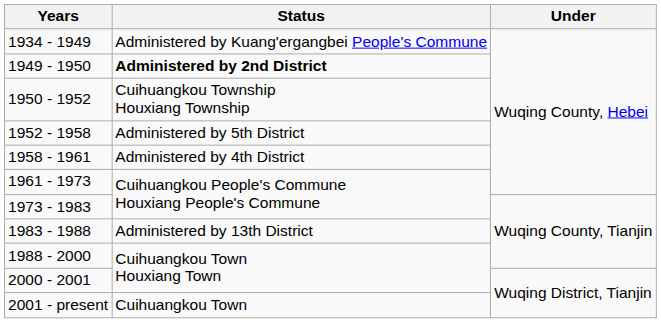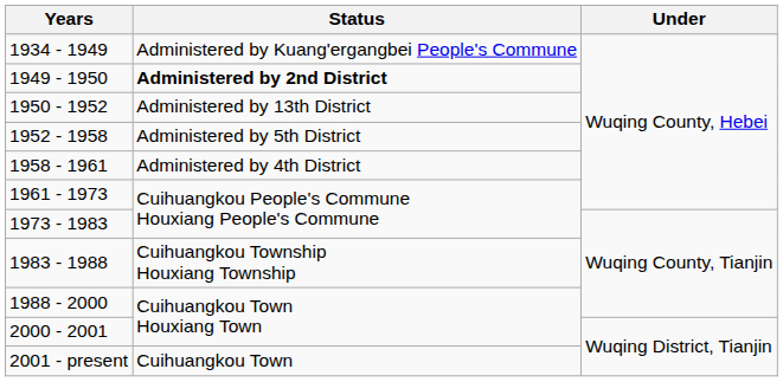1950 - 1952 | Status: Cuihuangkou Township Houxiang Township -> Administered by 13th District
1983 - 1988 | Status: Administered by 13th District -> Cuihuangkou Township Houxiang Township
